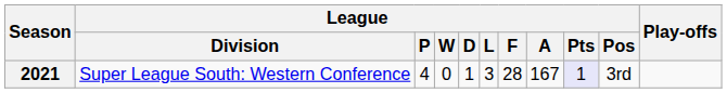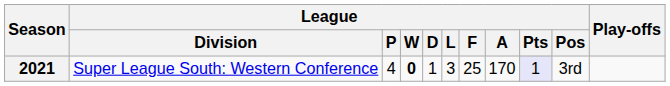2021 | League / W: normal -> bold
2021 | League / F: 28 -> 25
2021 | League / A: 167 -> 170
